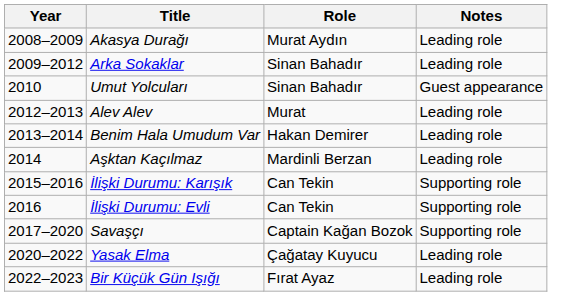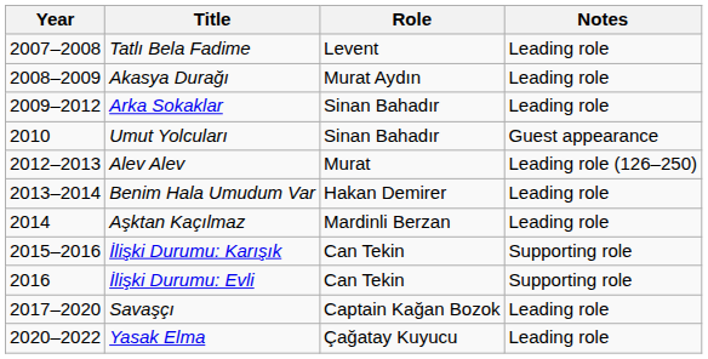+ row: 2007–2008 | Tatlı Bela Fadime | Levent | Leading role
Alev Alev | Notes: Leading role -> Leading role (126–250)
Savaşçı | Notes: Supporting role -> Leading role
- row: 2022–2023 | Bir Küçük Gün Işığı | Fırat Ayaz | Leading role
